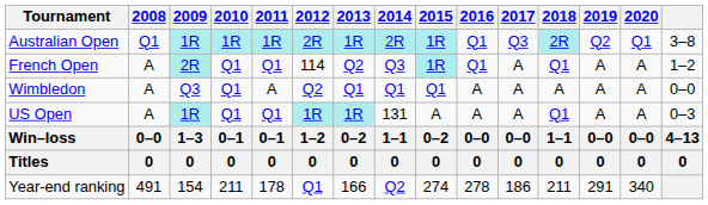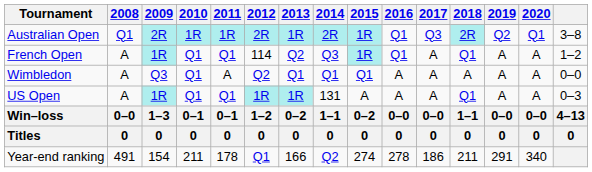Australian Open | 2009: 1R -> 2R
French Open | 2009: 2R -> 1R
